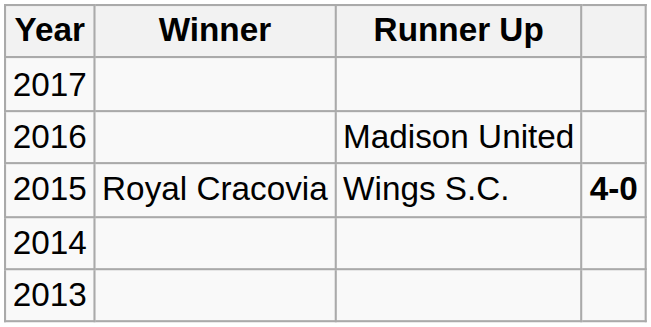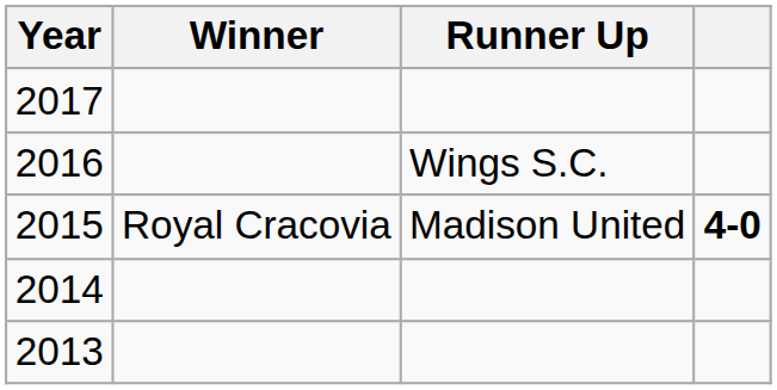2016 | Runner Up: Madison United -> Wings S.C.
2015 | Runner Up: Wings S.C. -> Madison United
